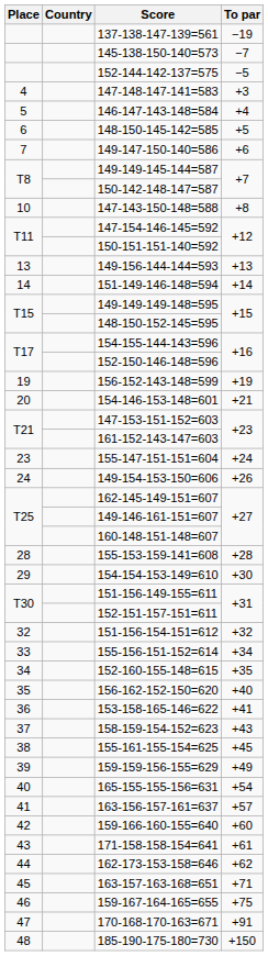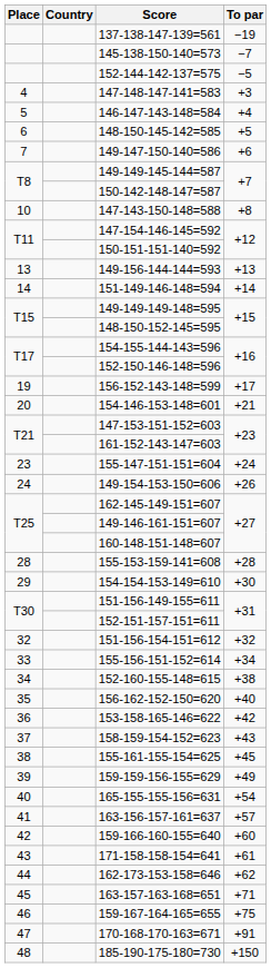156-152-143-148=599 | To par: +19 -> +17
152-160-155-148=615 | To par: +35 -> +38
153-158-165-146=622 | To par: +41 -> +42
